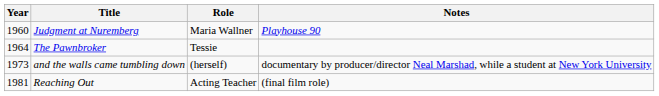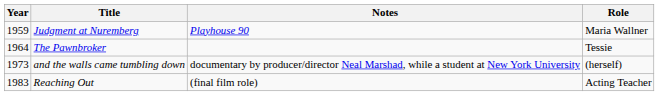columns swapped: Role <-> Notes
Judgment at Nuremberg | Year: 1960 -> 1959
Reaching Out | Year: 1981 -> 1983
